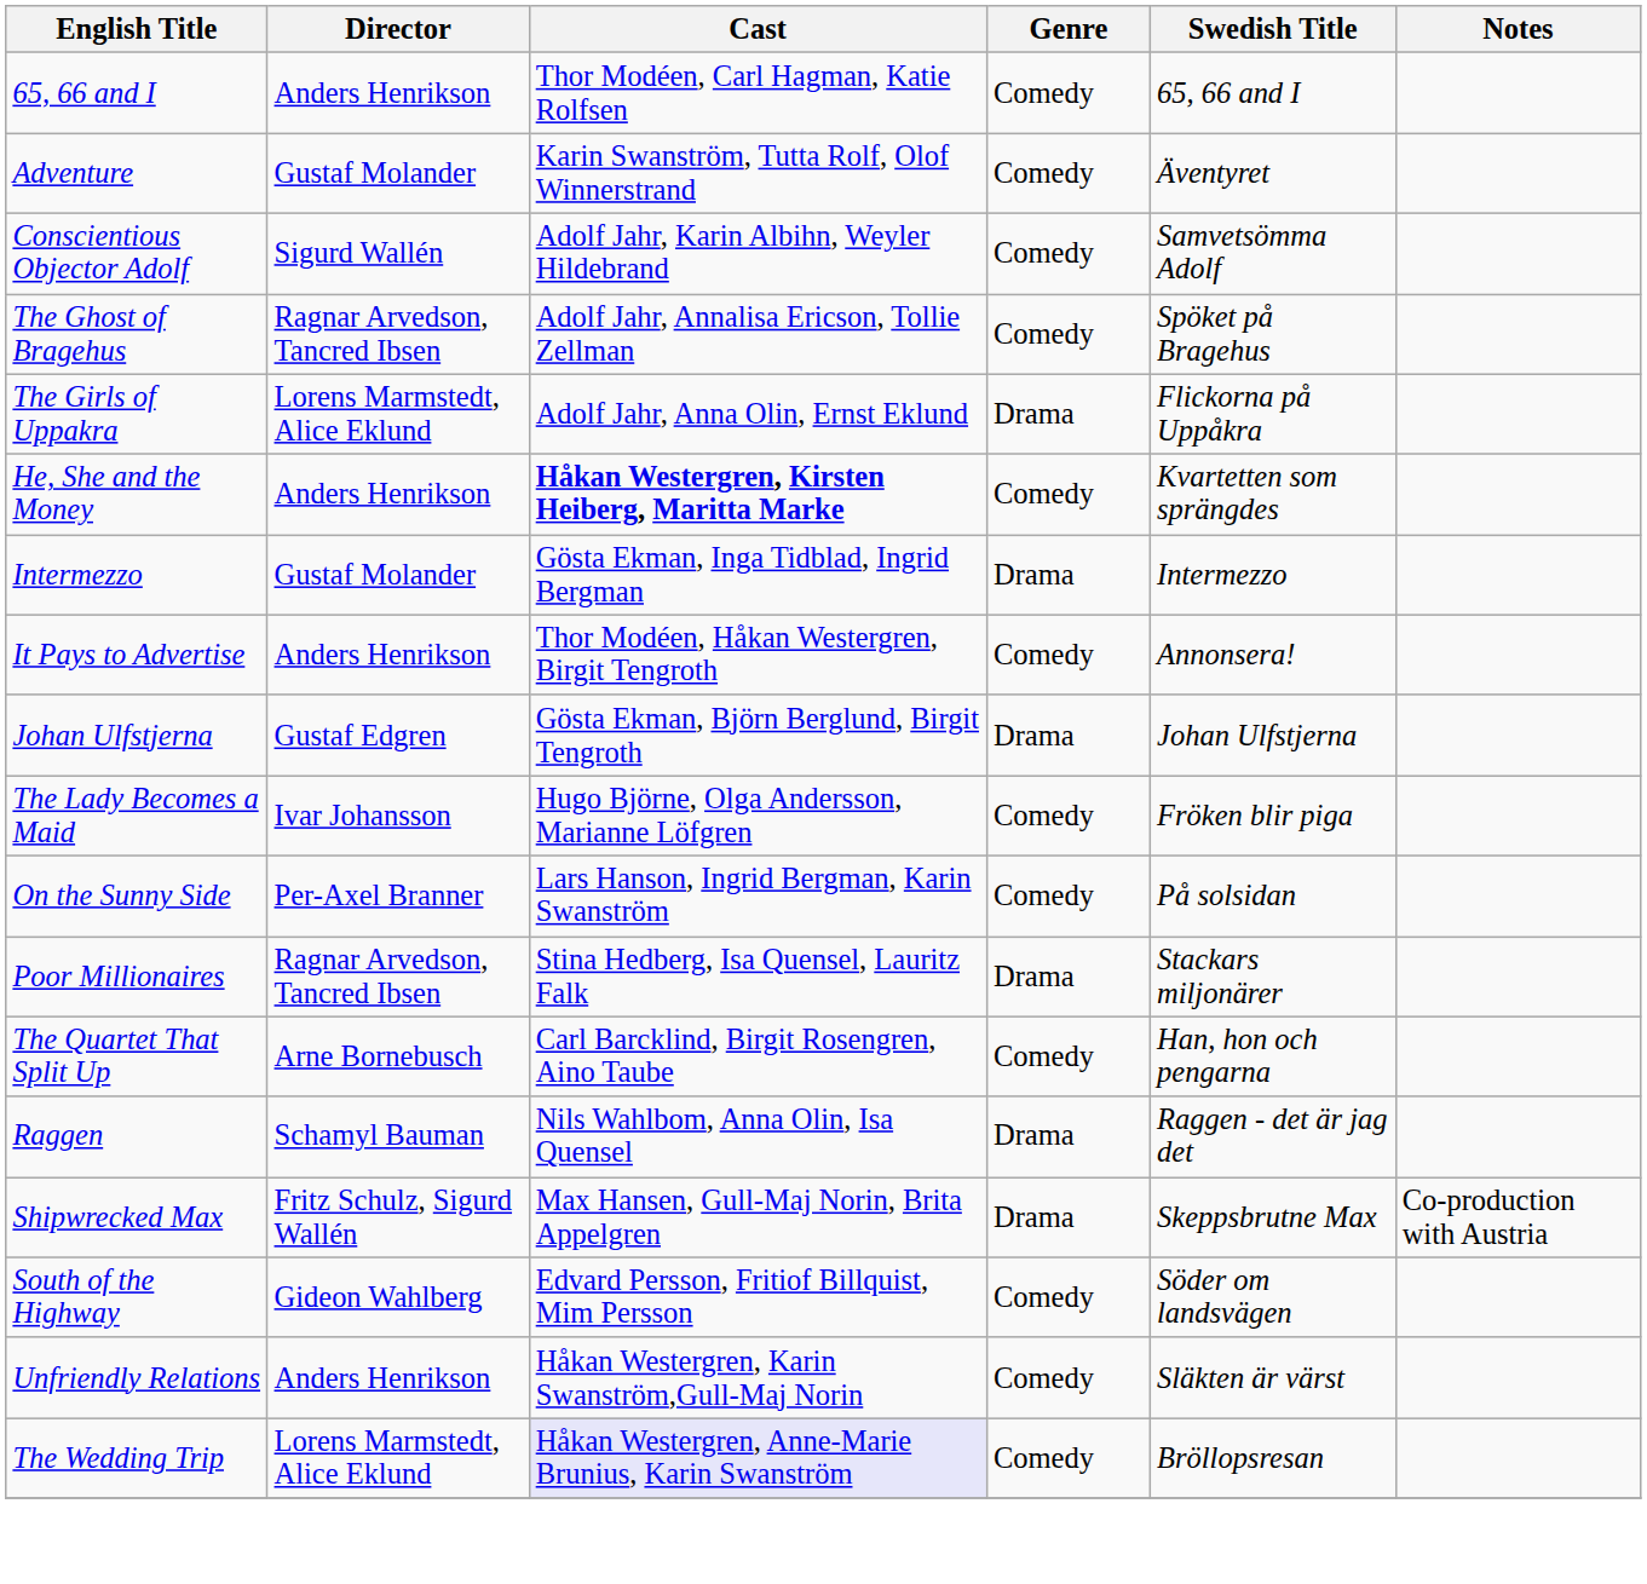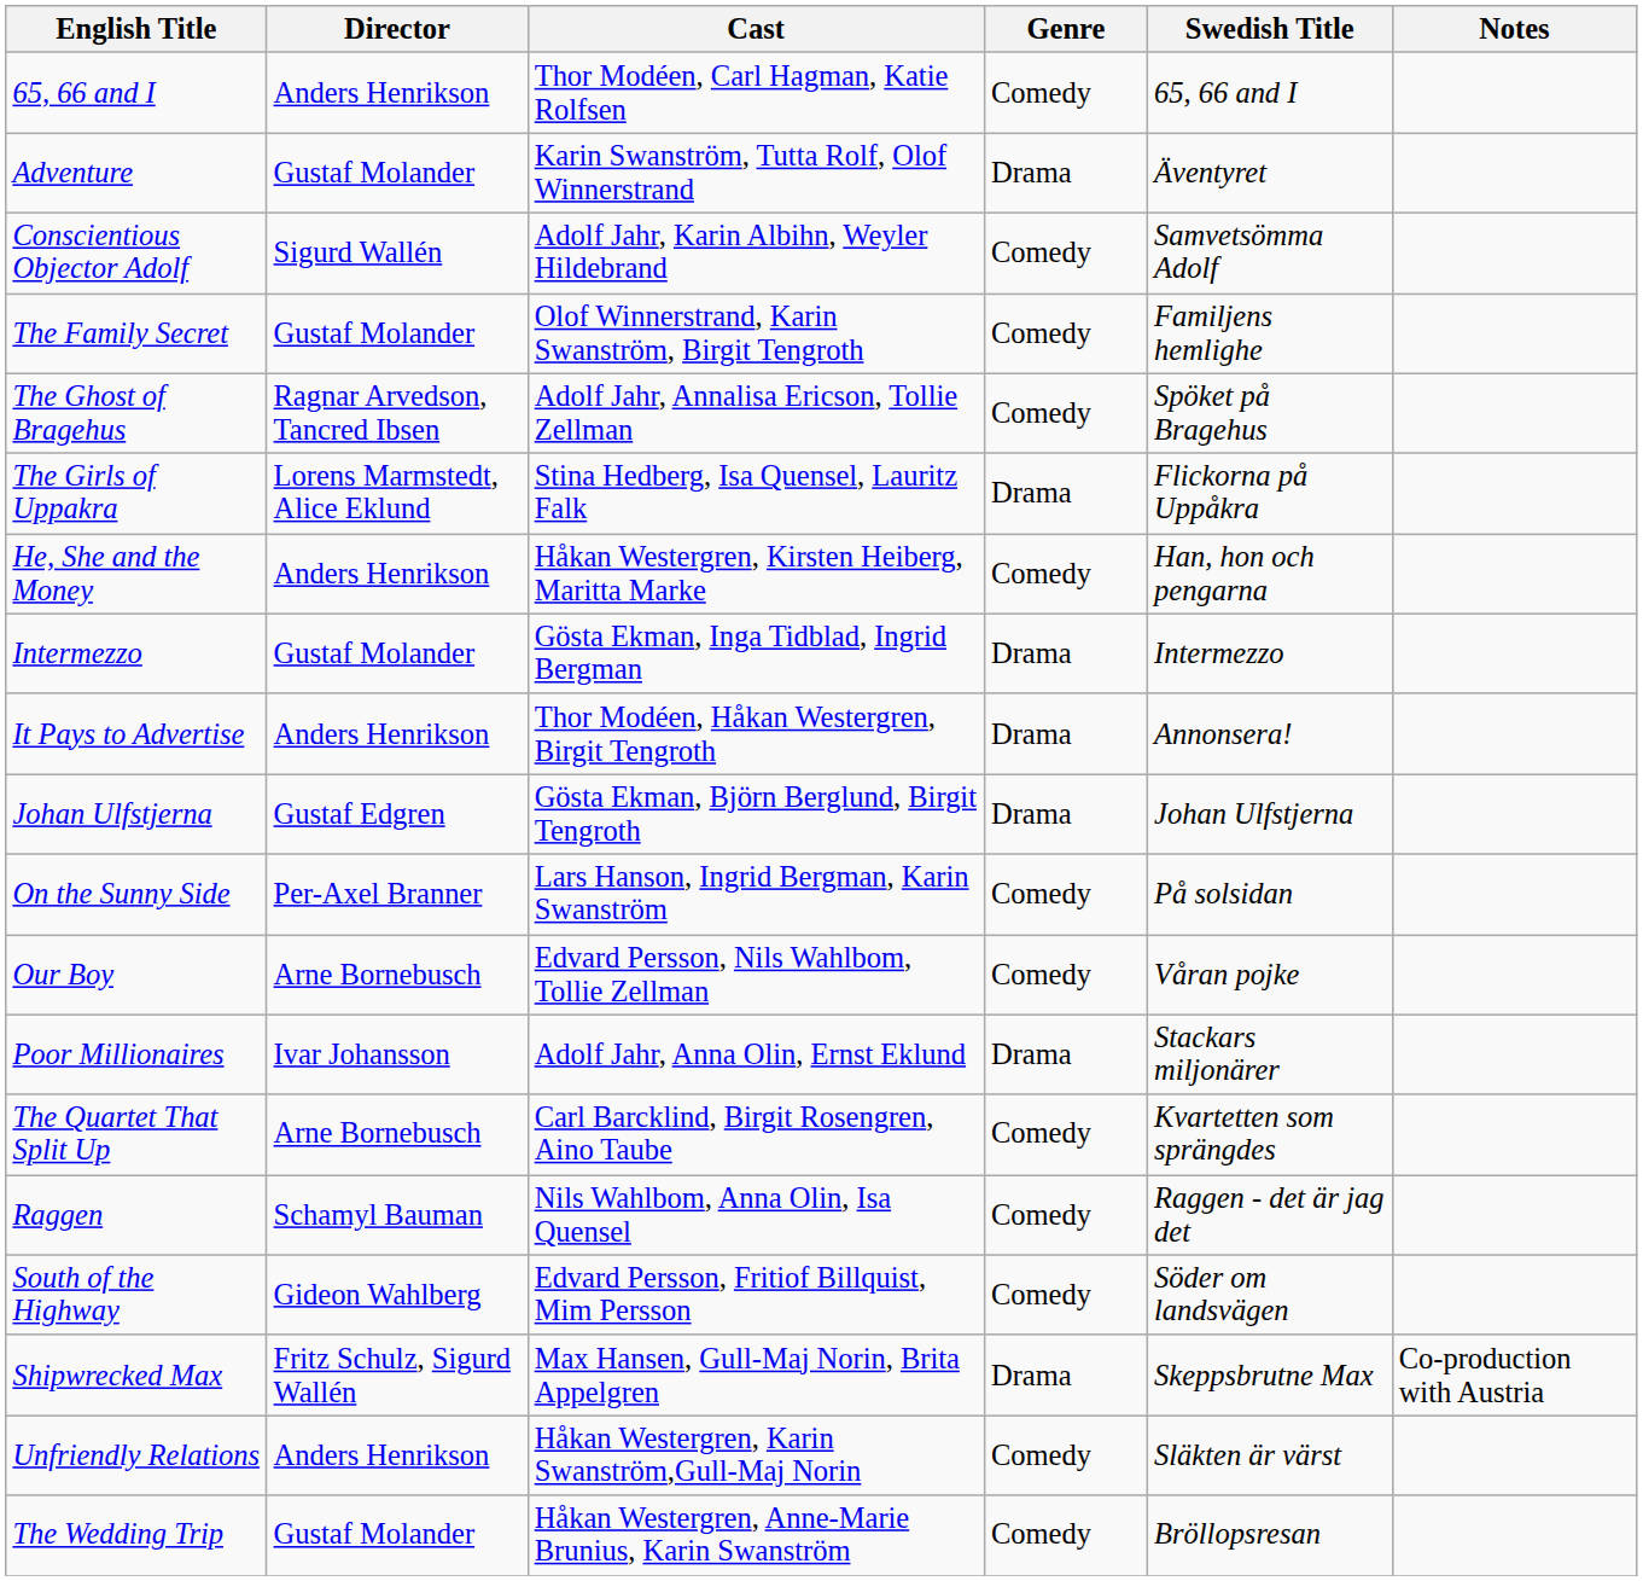Adventure | Genre: Comedy -> Drama
+ row: The Family Secret | Gustaf Molander | Olof Winnerstrand, Karin Swanström, Birgit Tengroth | Comedy | Familjens hemlighe
The Girls of Uppakra | Cast: Adolf Jahr, Anna Olin, Ernst Eklund -> Stina Hedberg, Isa Quensel, Lauritz Falk
He, She and the Money | Cast: bold -> normal
He, She and the Money | Swedish Title: Kvartetten som sprängdes -> Han, hon och pengarna
It Pays to Advertise | Genre: Comedy -> Drama
- row: The Lady Becomes a Maid | Ivar Johansson | Hugo Björne, Olga Andersson, Marianne Löfgren | Comedy | Fröken blir piga
+ row: Our Boy | Arne Bornebusch | Edvard Persson, Nils Wahlbom, Tollie Zellman | Comedy | Våran pojke
Poor Millionaires | Director: Ragnar Arvedson, Tancred Ibsen -> Ivar Johansson
Poor Millionaires | Cast: Stina Hedberg, Isa Quensel, Lauritz Falk -> Adolf Jahr, Anna Olin, Ernst Eklund
The Quartet That Split Up | Swedish Title: Han, hon och pengarna -> Kvartetten som sprängdes
Raggen | Genre: Drama -> Comedy
rows swapped: Shipwrecked Max <-> South of the Highway
The Wedding Trip | Director: Lorens Marmstedt, Alice Eklund -> Gustaf Molander
The Wedding Trip | Cast: lavender background -> no background
